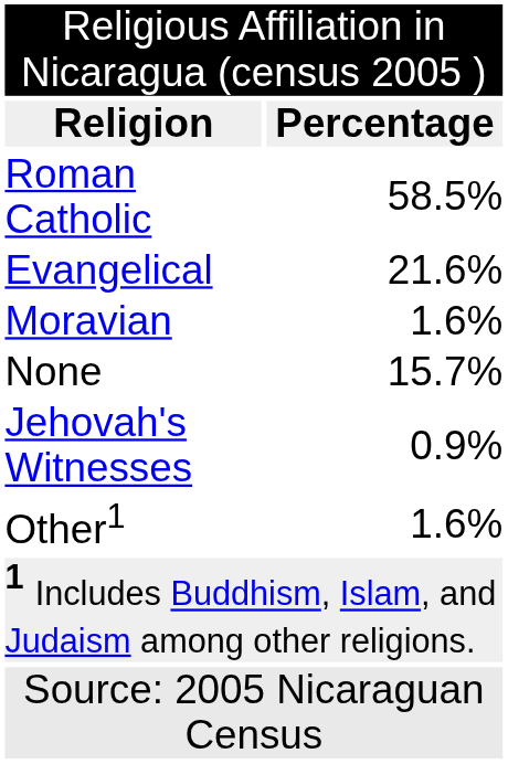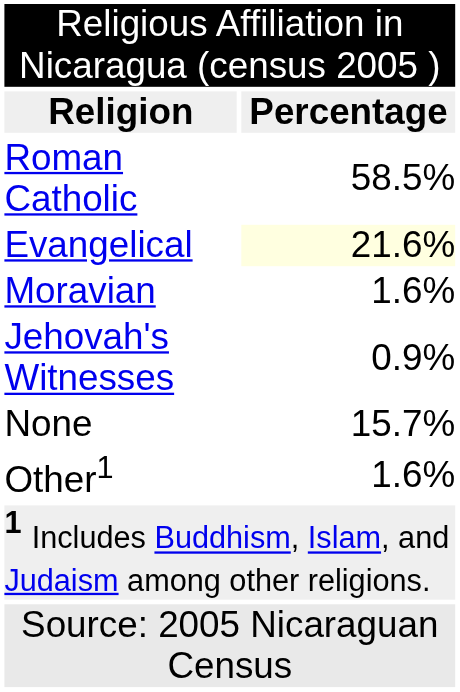Evangelical | column 2: no background -> lightyellow background
rows swapped: Jehovah's Witnesses <-> None
